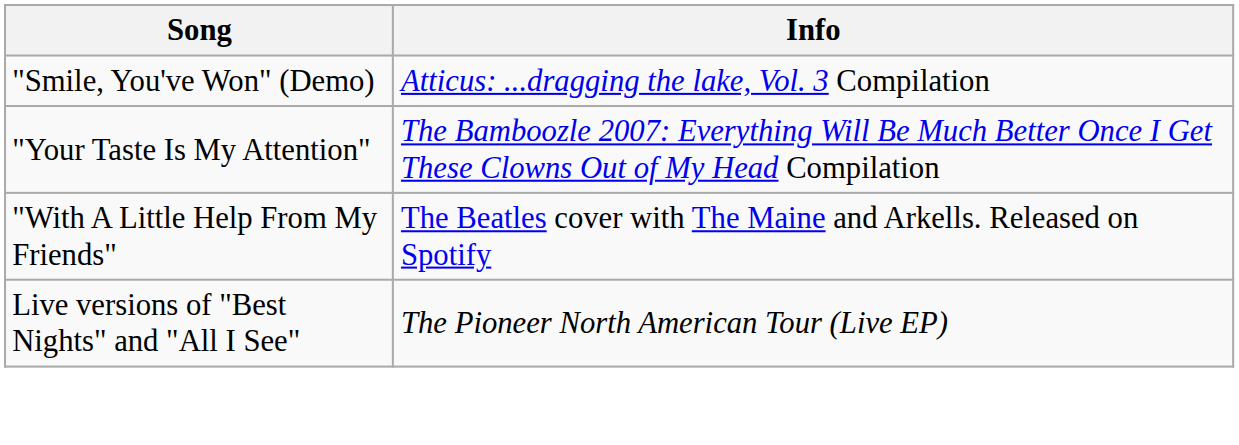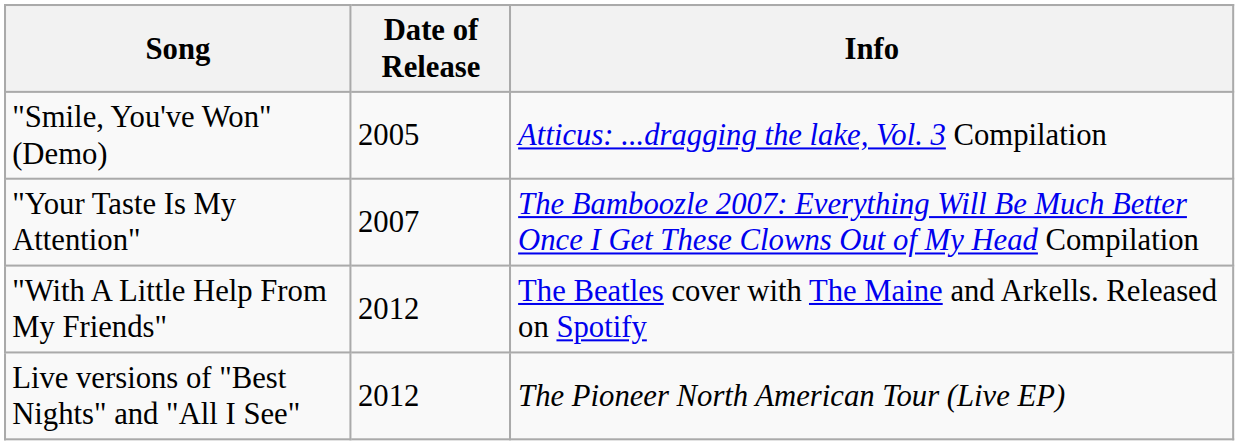+ column: Date of Release | 2005 | 2007 | 2012 | 2012
